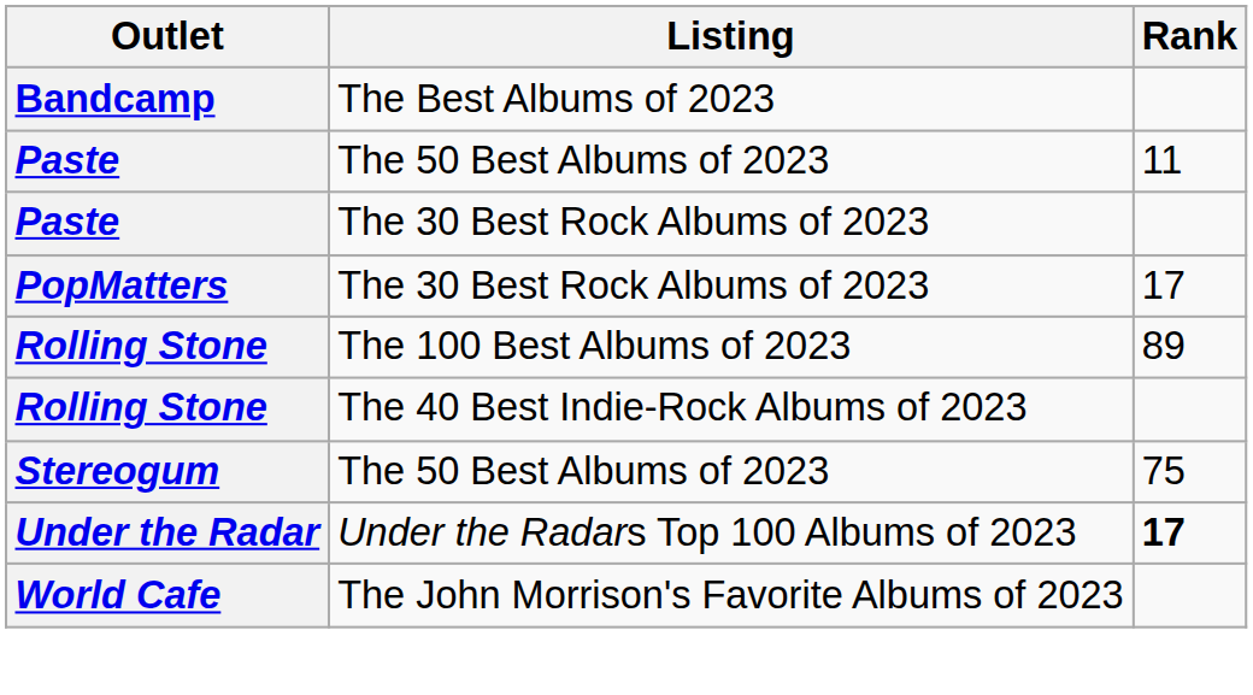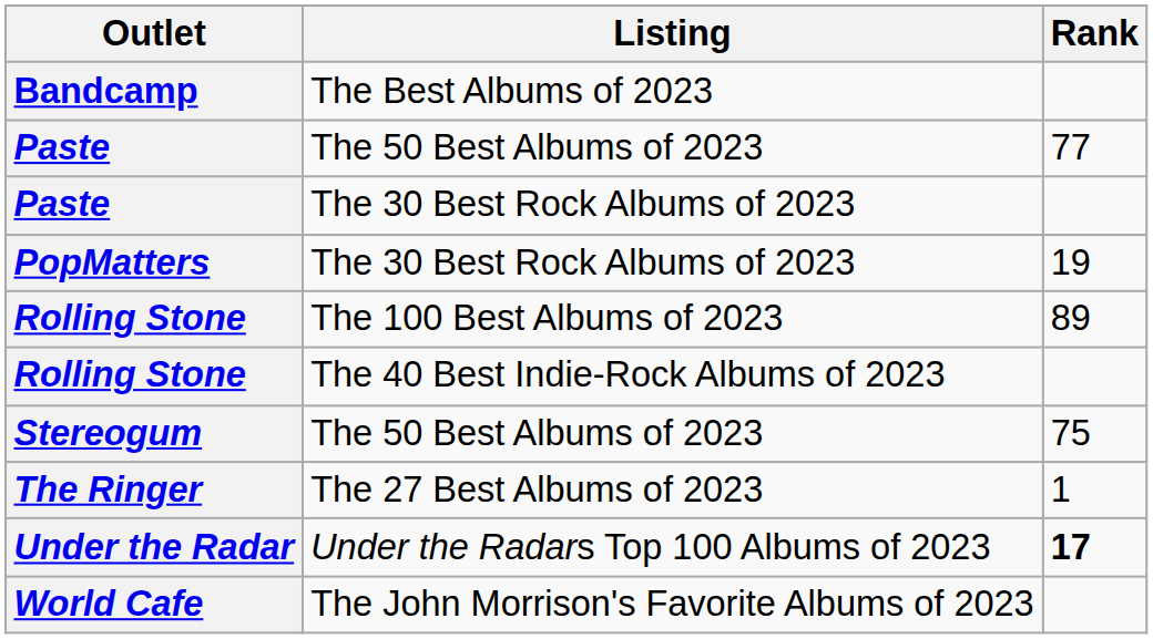Paste / The 50 Best Albums of 2023 | Rank: 11 -> 77
PopMatters | Rank: 17 -> 19
+ row: The Ringer | The 27 Best Albums of 2023 | 1
